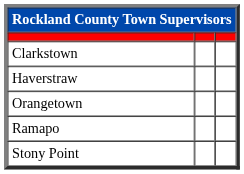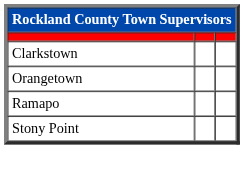- row: Haverstraw
